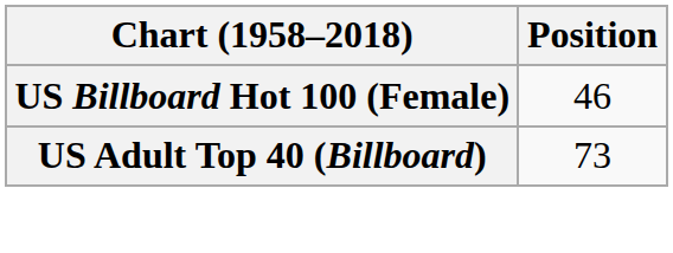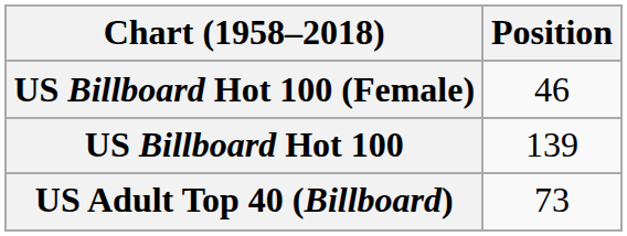+ row: US Billboard Hot 100 | 139
